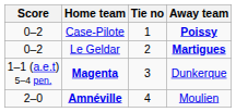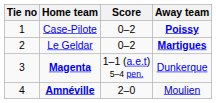columns swapped: Tie no <-> Score
